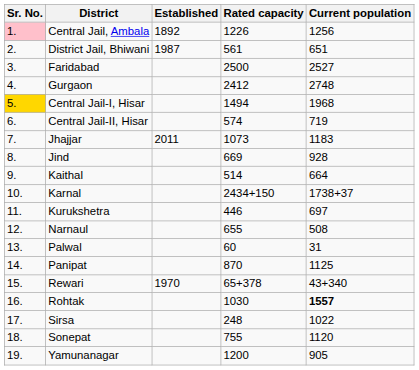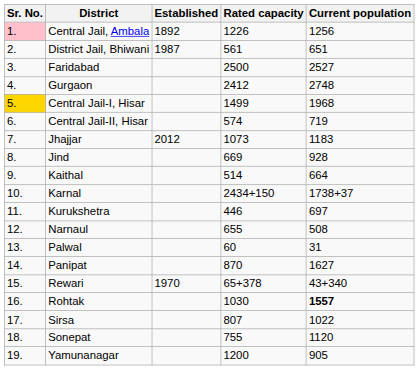Central Jail-I, Hisar | Rated capacity: 1494 -> 1499
Jhajjar | Established: 2011 -> 2012
Panipat | Current population: 1125 -> 1627
Sirsa | Rated capacity: 248 -> 807
